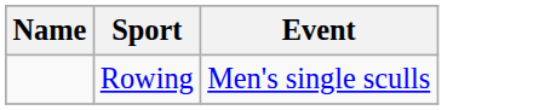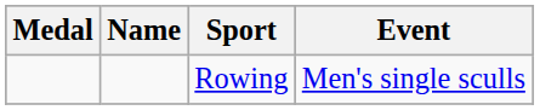+ column: Medal
